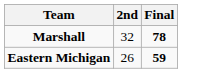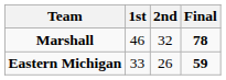+ column: 1st | 46 | 33
